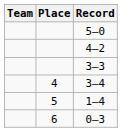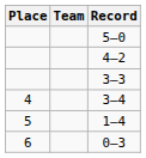columns swapped: Place <-> Team
